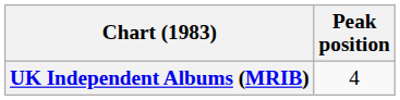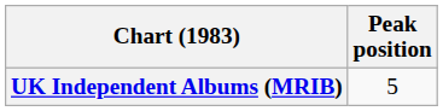UK Independent Albums (MRIB) | Peak position: 4 -> 5
